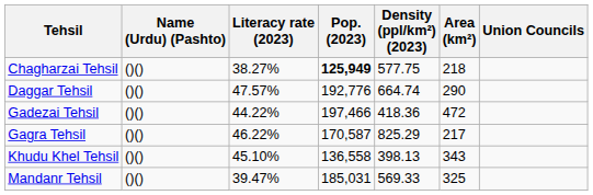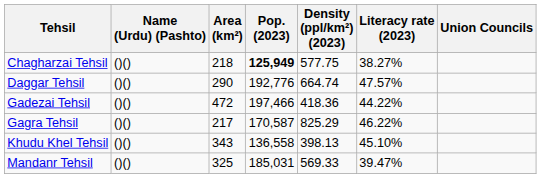columns swapped: Area (km²) <-> Literacy rate (2023)
